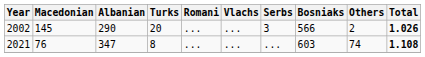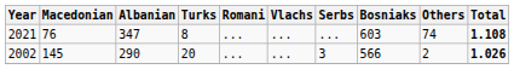rows swapped: 2002 <-> 2021
